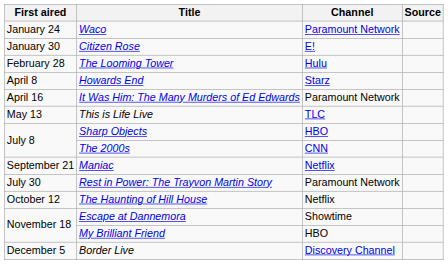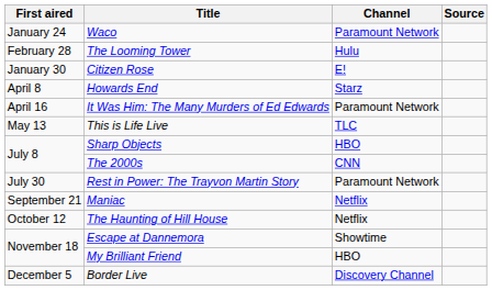rows swapped: Citizen Rose <-> The Looming Tower
rows swapped: Rest in Power: The Trayvon Martin Story <-> Maniac
